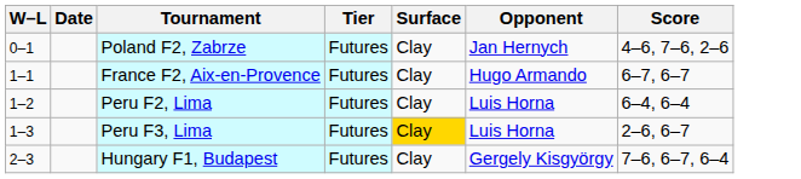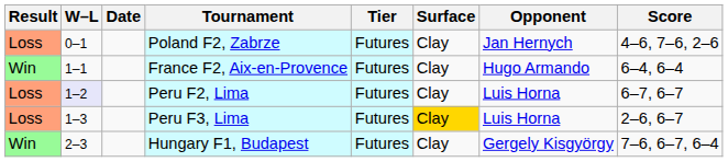+ column: Result | Loss | Win | Loss | Loss | Win
France F2, Aix-en-Provence | Score: 6–7, 6–7 -> 6–4, 6–4
Peru F2, Lima | W–L: no background -> lavender background
Peru F2, Lima | Score: 6–4, 6–4 -> 6–7, 6–7
